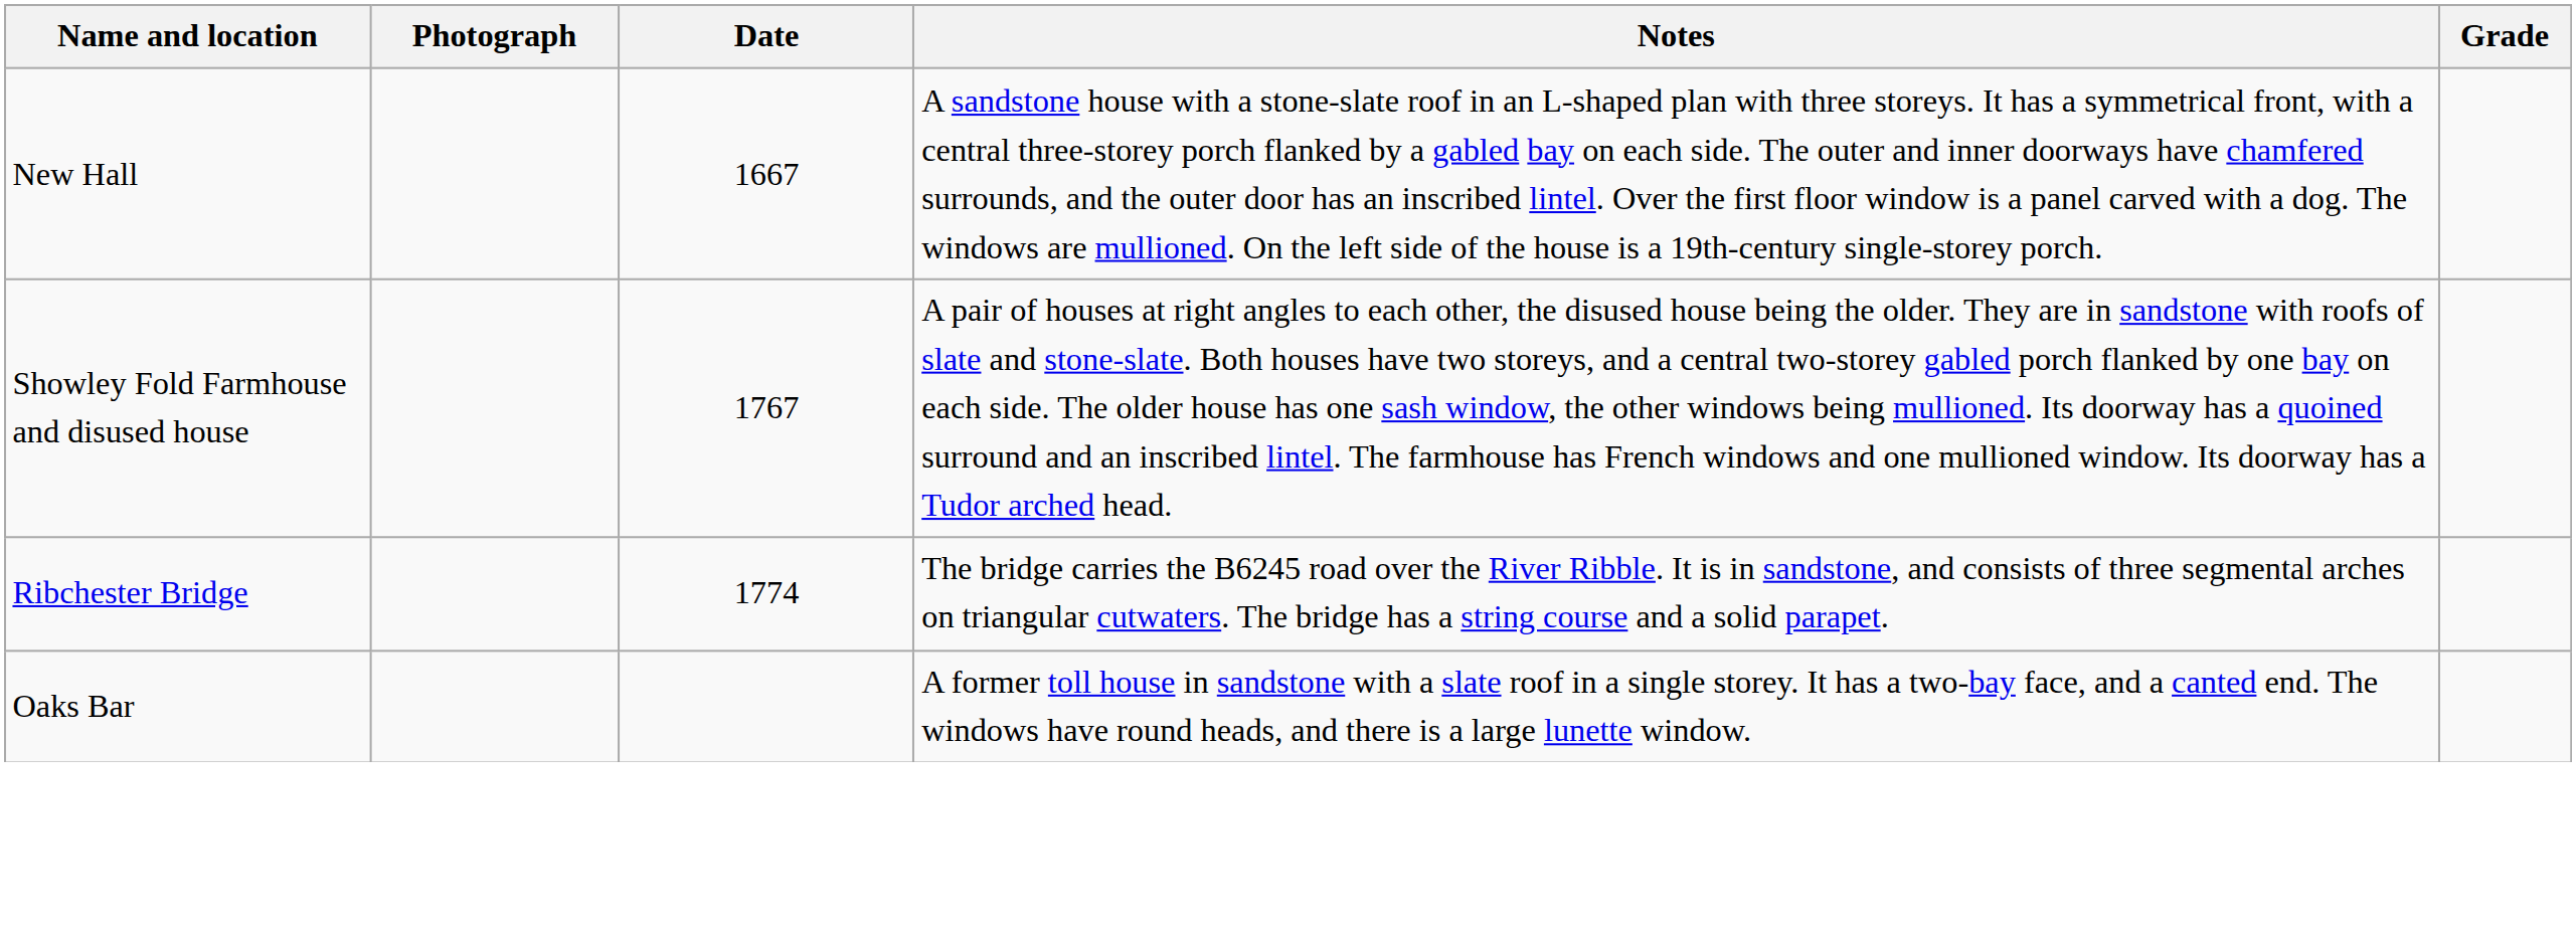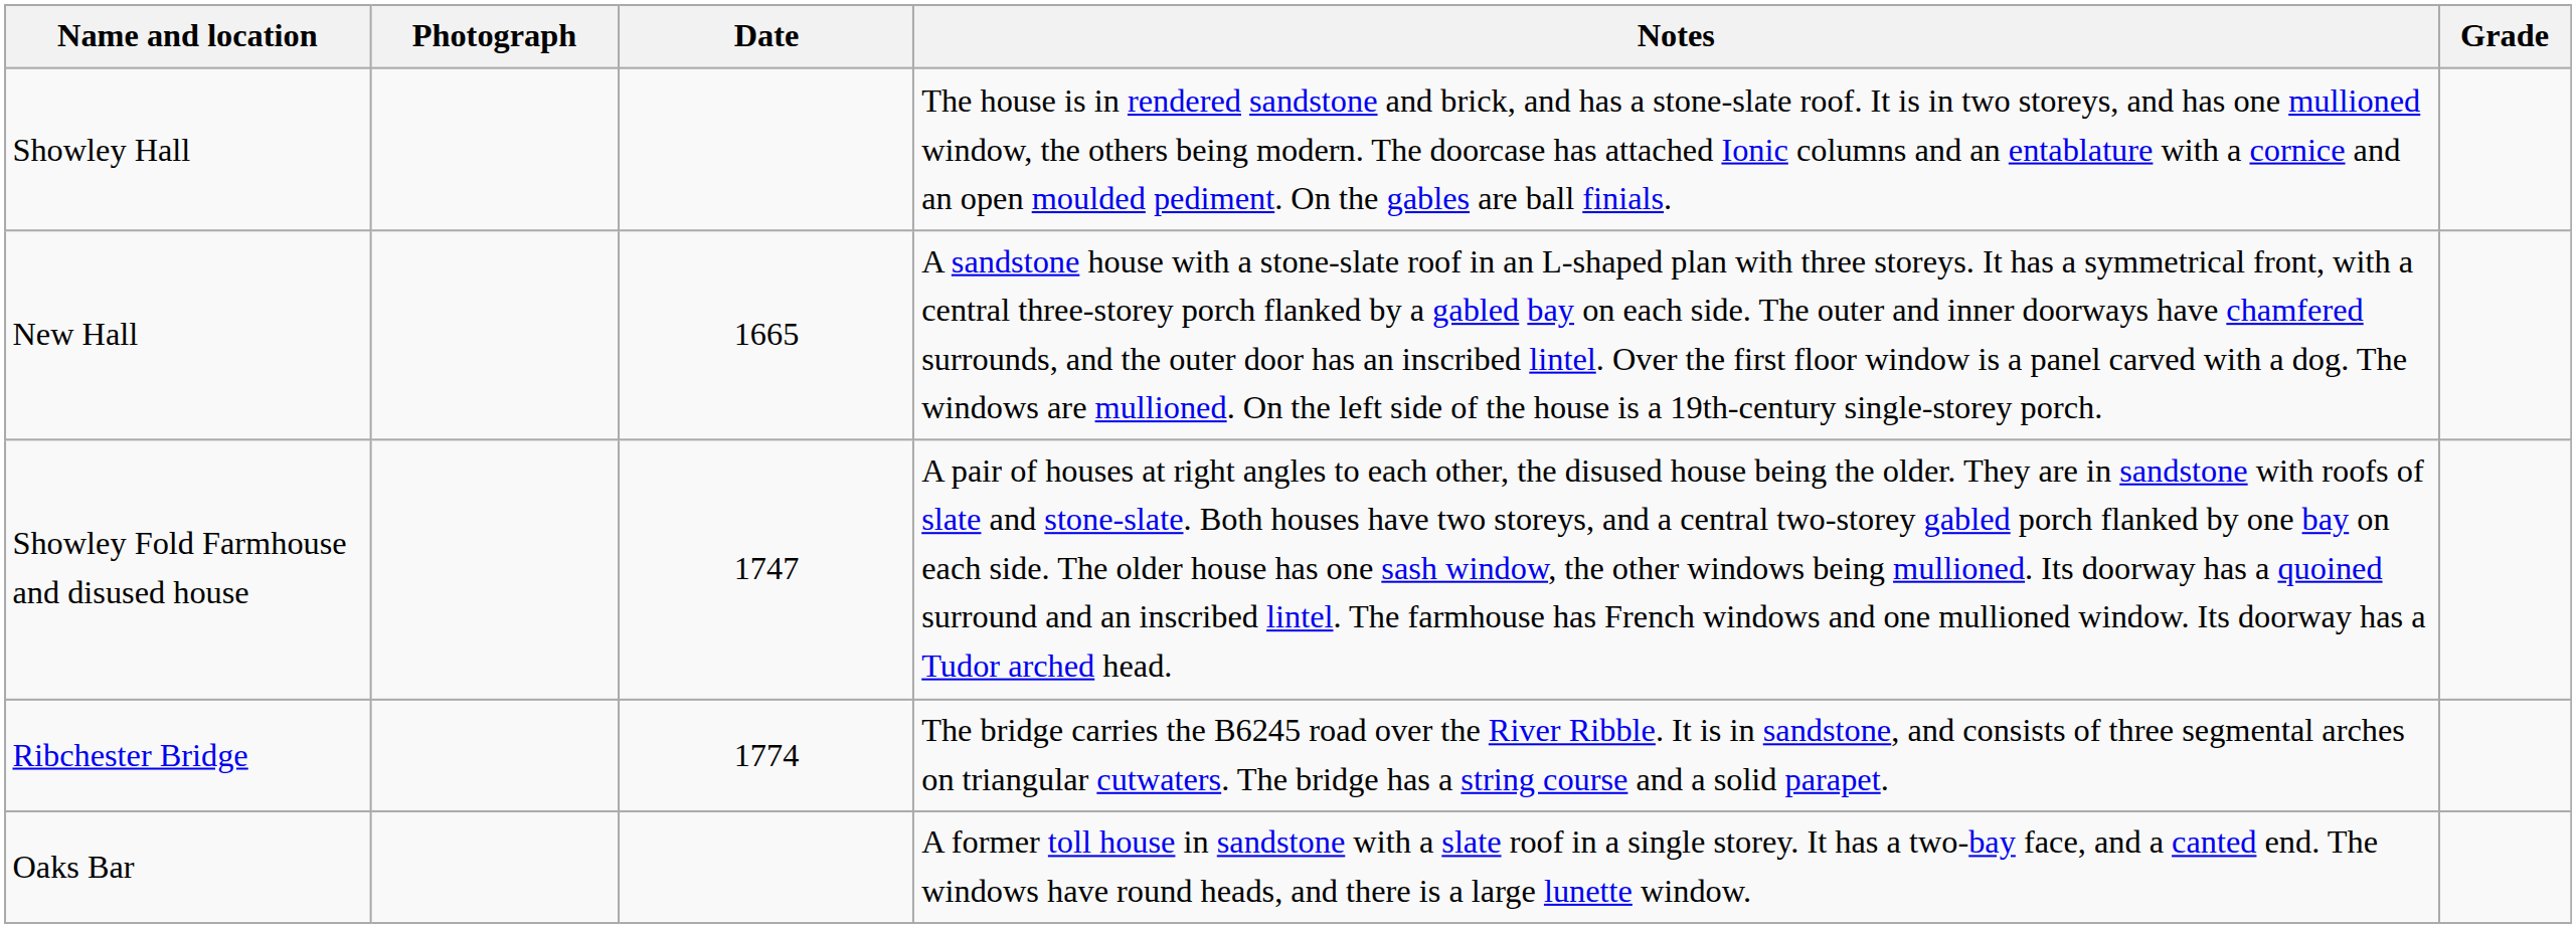+ row: Showley Hall | The house is in rendered sandstone and brick, and has a stone-slate roof. It is in two storeys, and has one mullioned window, the others being modern. The doorcase has attached Ionic columns and an entablature with a cornice and an open moulded pediment. On the gables are ball finials.
New Hall | Date: 1667 -> 1665
Showley Fold Farmhouse and disused house | Date: 1767 -> 1747
